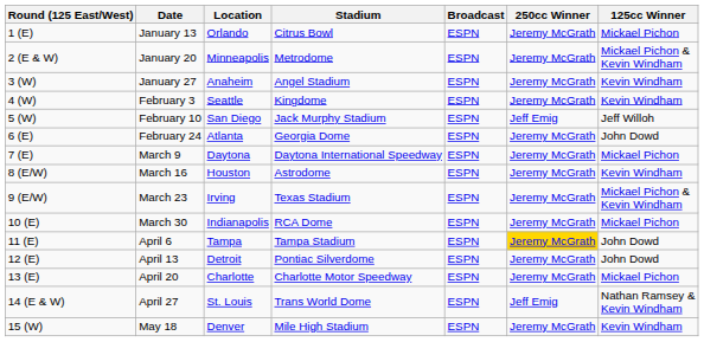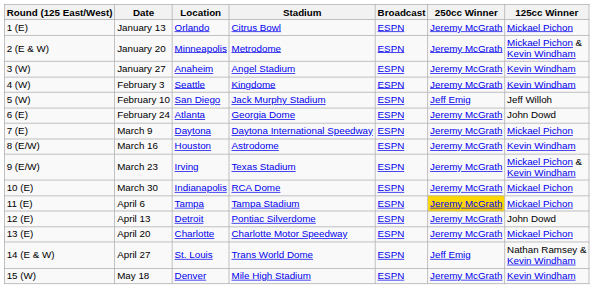April 6 | 125cc Winner: John Dowd -> Mickael Pichon
